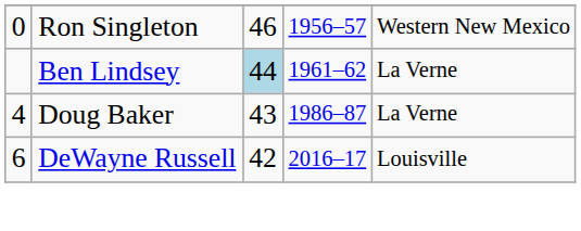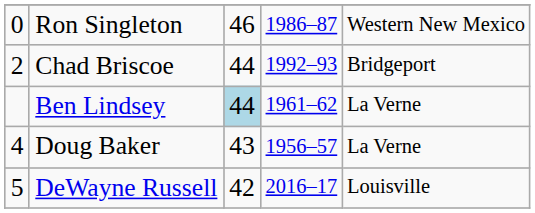Ron Singleton | column 4: 1956–57 -> 1986–87
+ row: 2 | Chad Briscoe | 44 | 1992–93 | Bridgeport
Doug Baker | column 4: 1986–87 -> 1956–57
DeWayne Russell | column 1: 6 -> 5
